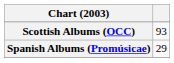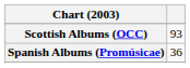Spanish Albums (Promúsicae) | column 2: 29 -> 36
